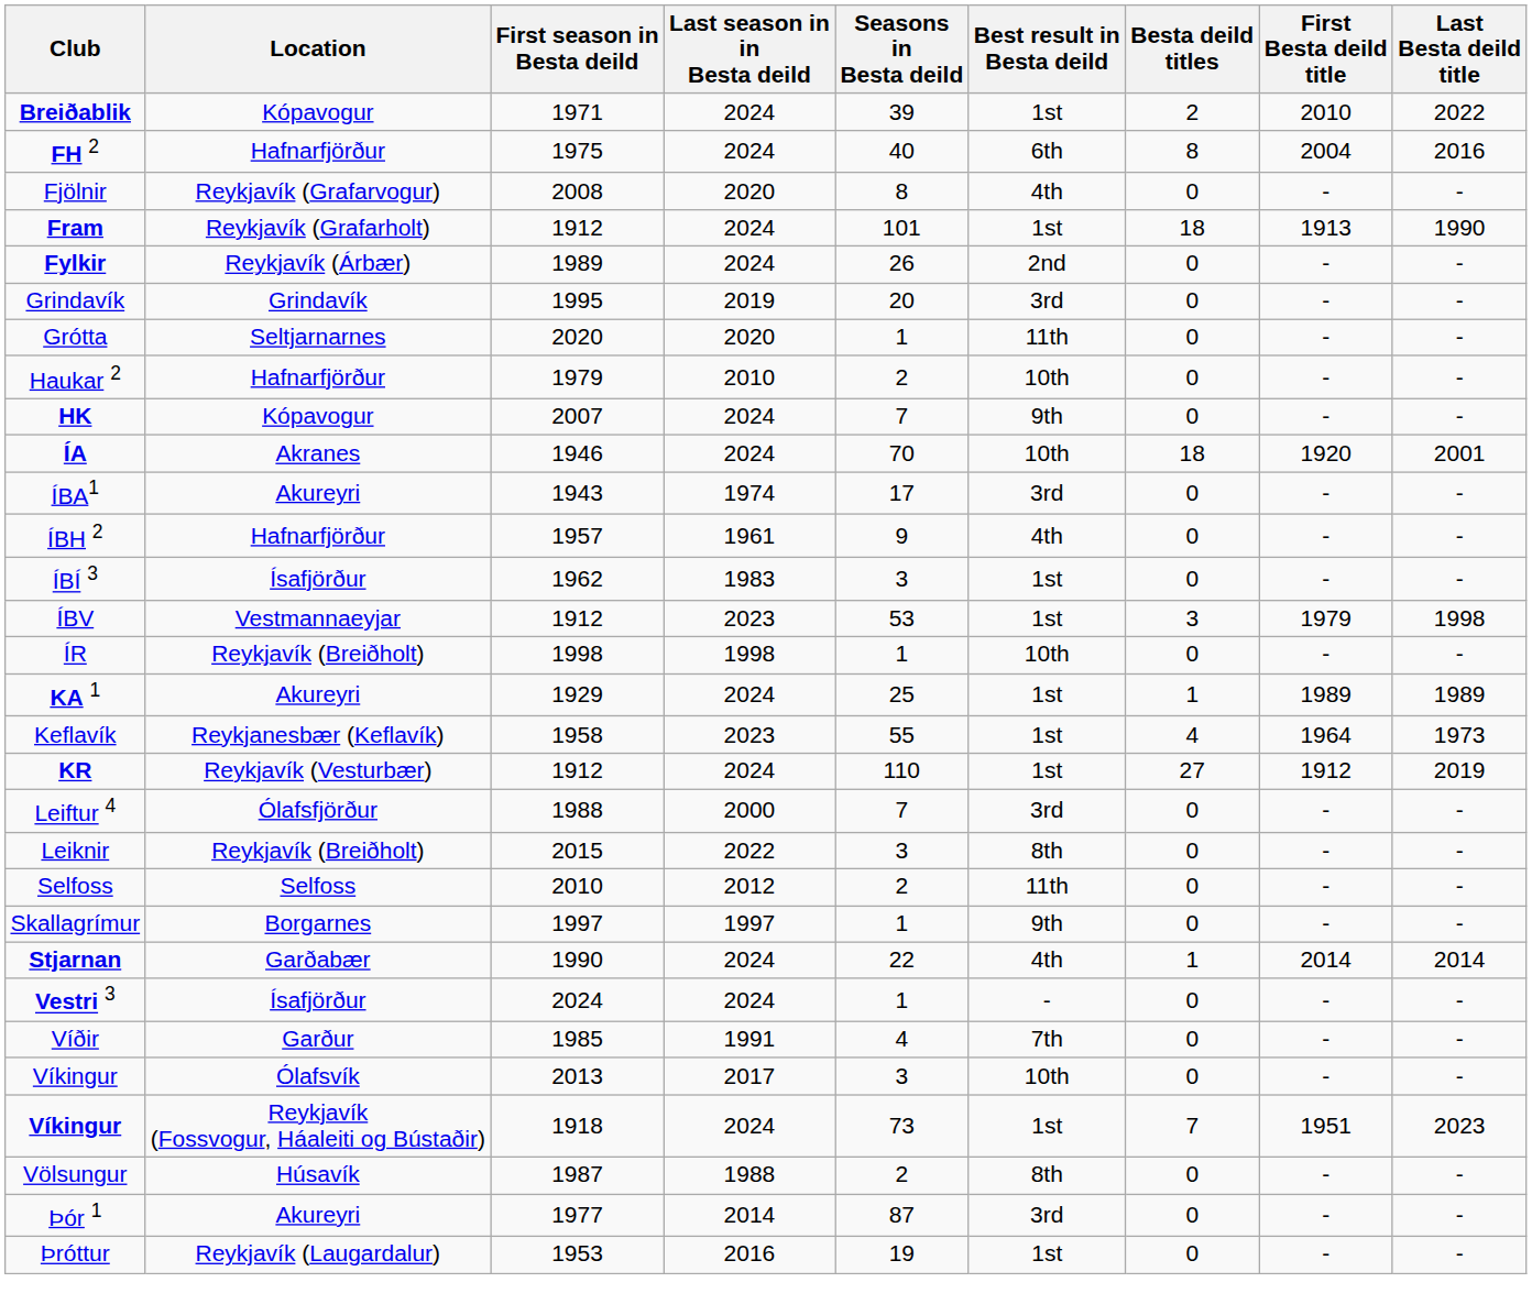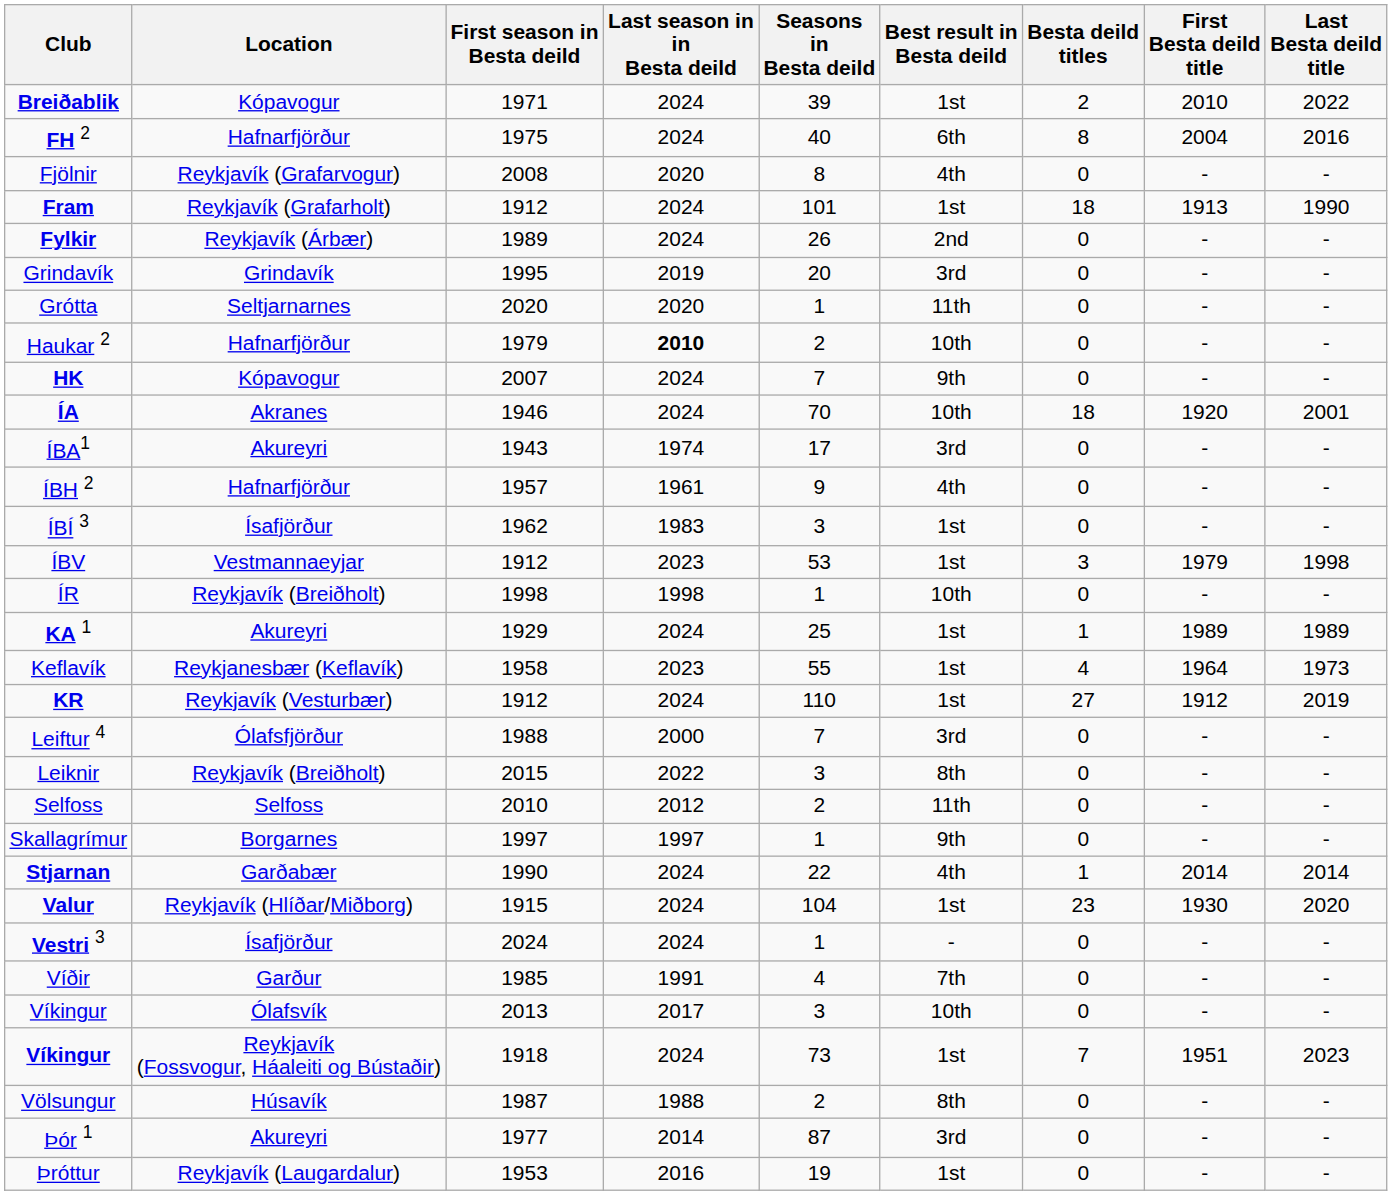Haukar 2 | Last season in in Besta deild: normal -> bold
+ row: Valur | Reykjavík (Hlíðar/Miðborg) | 1915 | 2024 | 104 | 1st | 23 | 1930 | 2020
